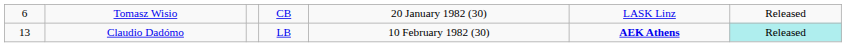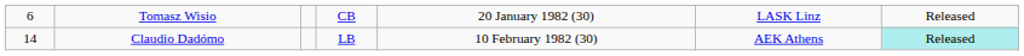Claudio Dadómo | column 1: 13 -> 14
Claudio Dadómo | column 6: bold -> normal
